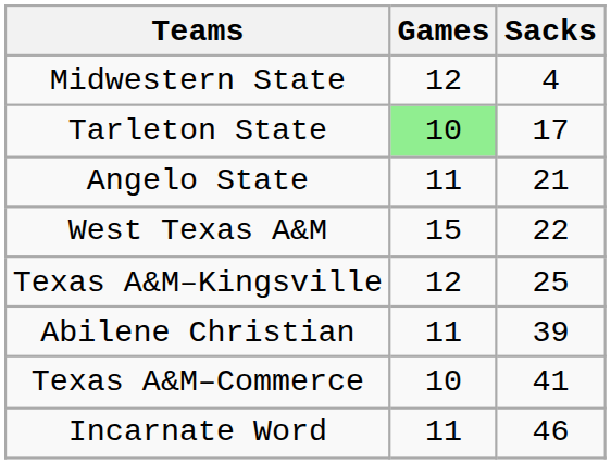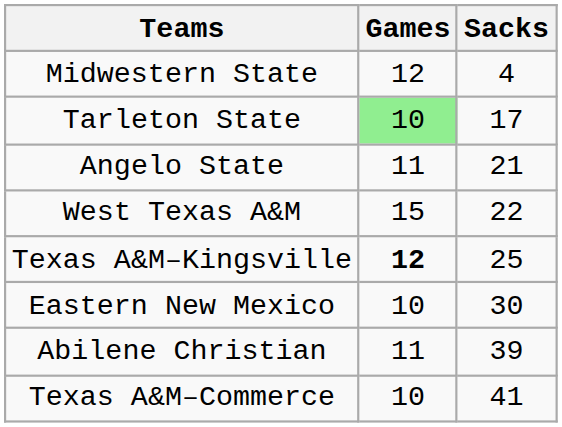Texas A&M–Kingsville | Games: normal -> bold
+ row: Eastern New Mexico | 10 | 30
- row: Incarnate Word | 11 | 46
